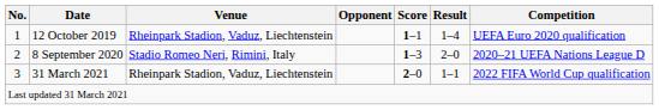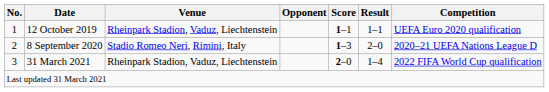12 October 2019 | Result: 1–4 -> 1–1
31 March 2021 | Result: 1–1 -> 1–4
